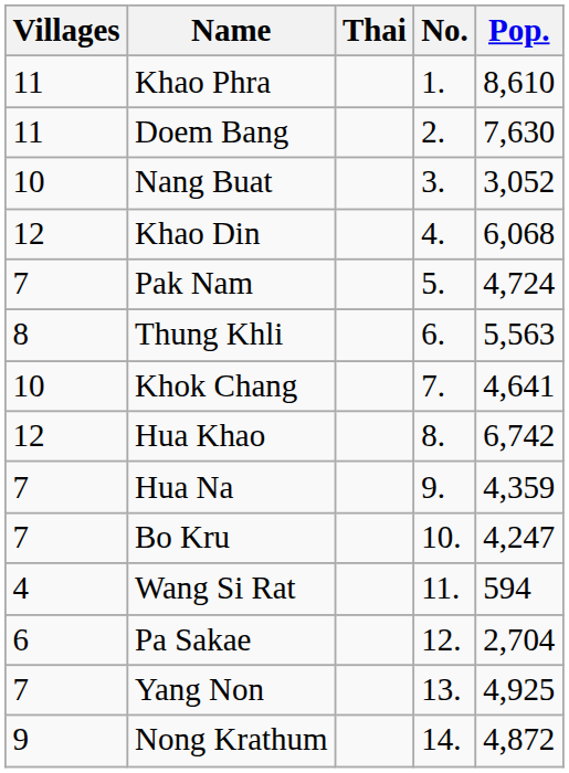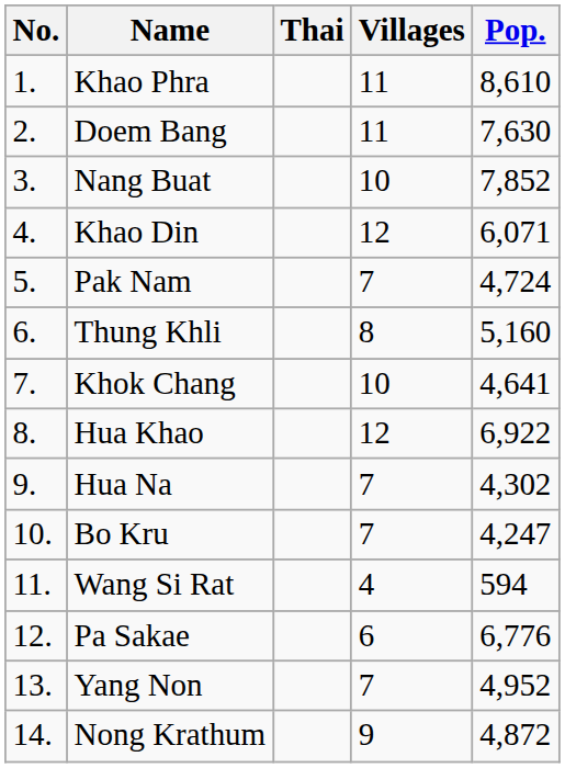columns swapped: No. <-> Villages
Nang Buat | Pop.: 3,052 -> 7,852
Khao Din | Pop.: 6,068 -> 6,071
Thung Khli | Pop.: 5,563 -> 5,160
Hua Khao | Pop.: 6,742 -> 6,922
Hua Na | Pop.: 4,359 -> 4,302
Pa Sakae | Pop.: 2,704 -> 6,776
Yang Non | Pop.: 4,925 -> 4,952
